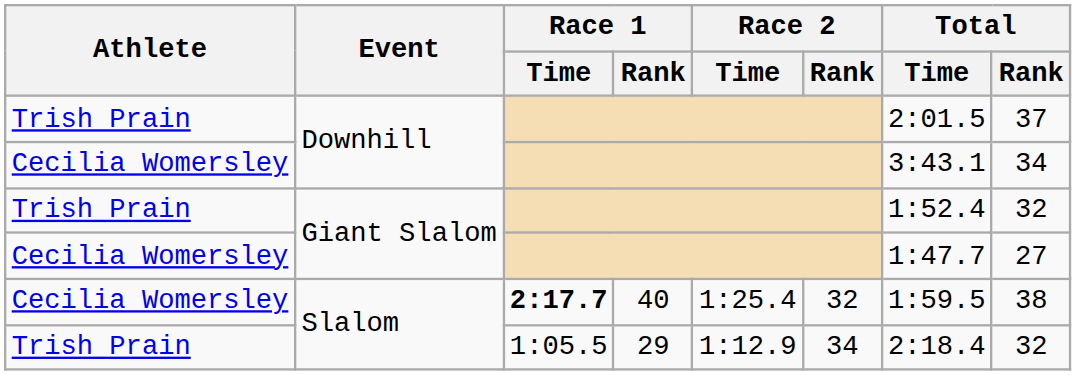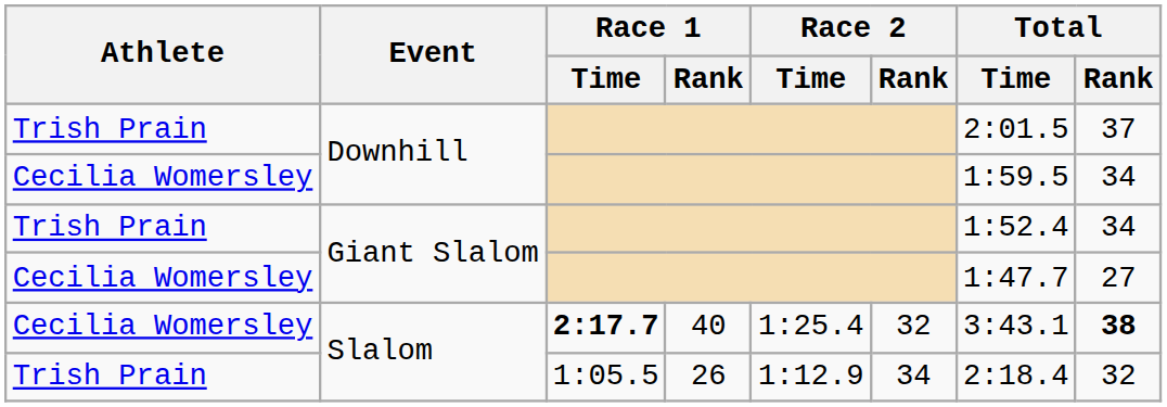Cecilia Womersley / Downhill | Total / Time: 3:43.1 -> 1:59.5
Trish Prain / Giant Slalom | Total / Rank: 32 -> 34
Cecilia Womersley / Slalom | Total / Time: 1:59.5 -> 3:43.1
Cecilia Womersley / Slalom | Total / Rank: normal -> bold
Trish Prain / Slalom | Race 1 / Rank: 29 -> 26
